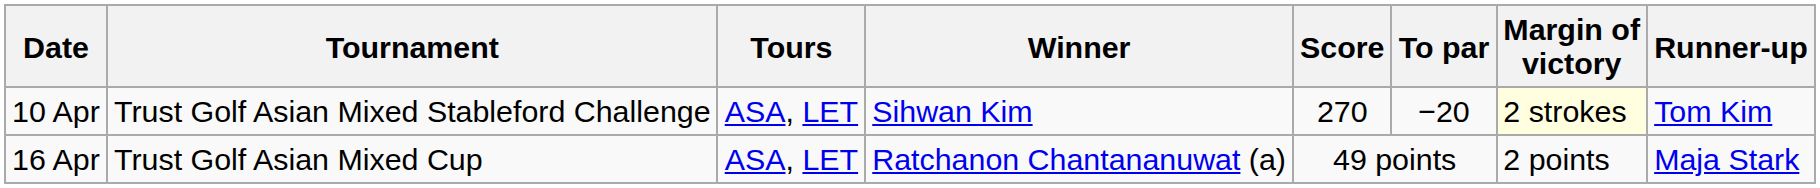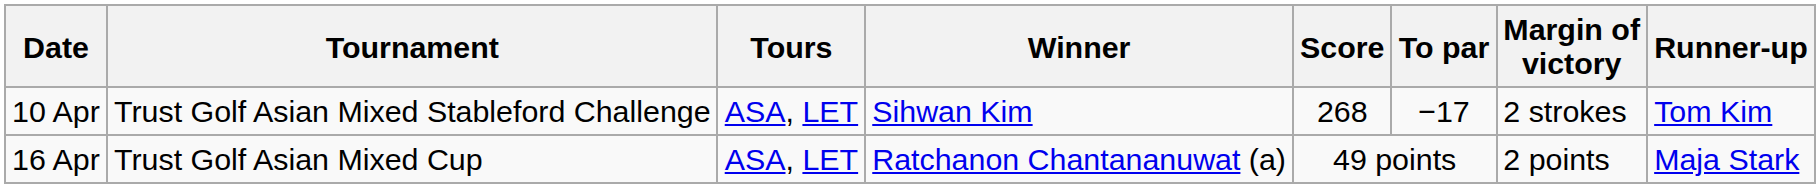10 Apr | Score: 270 -> 268
10 Apr | To par: −20 -> −17
10 Apr | Margin of victory: lightyellow background -> no background
